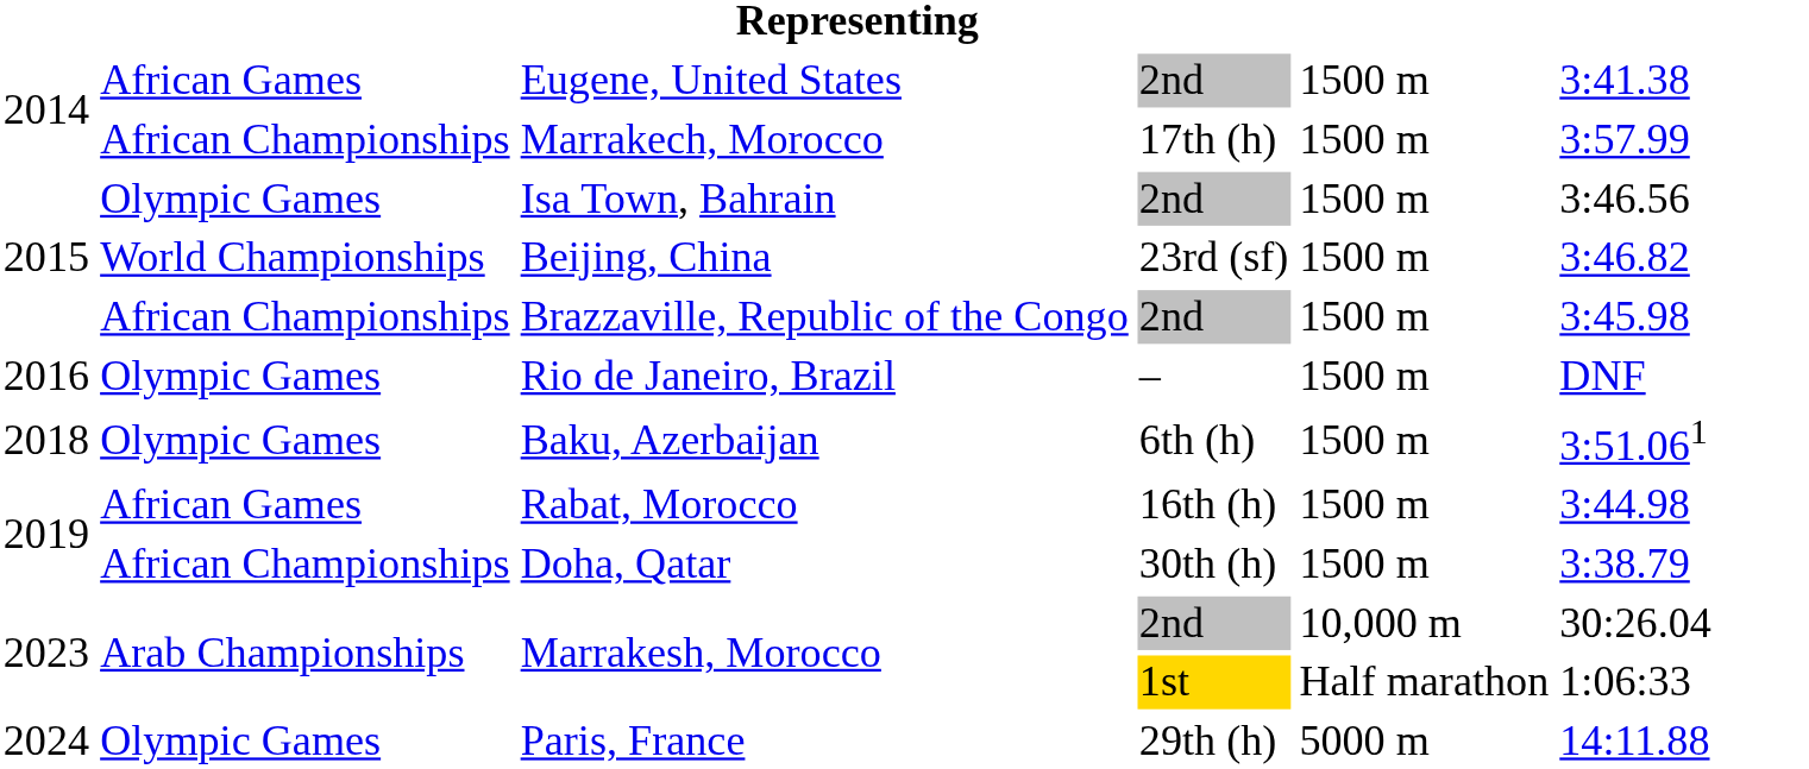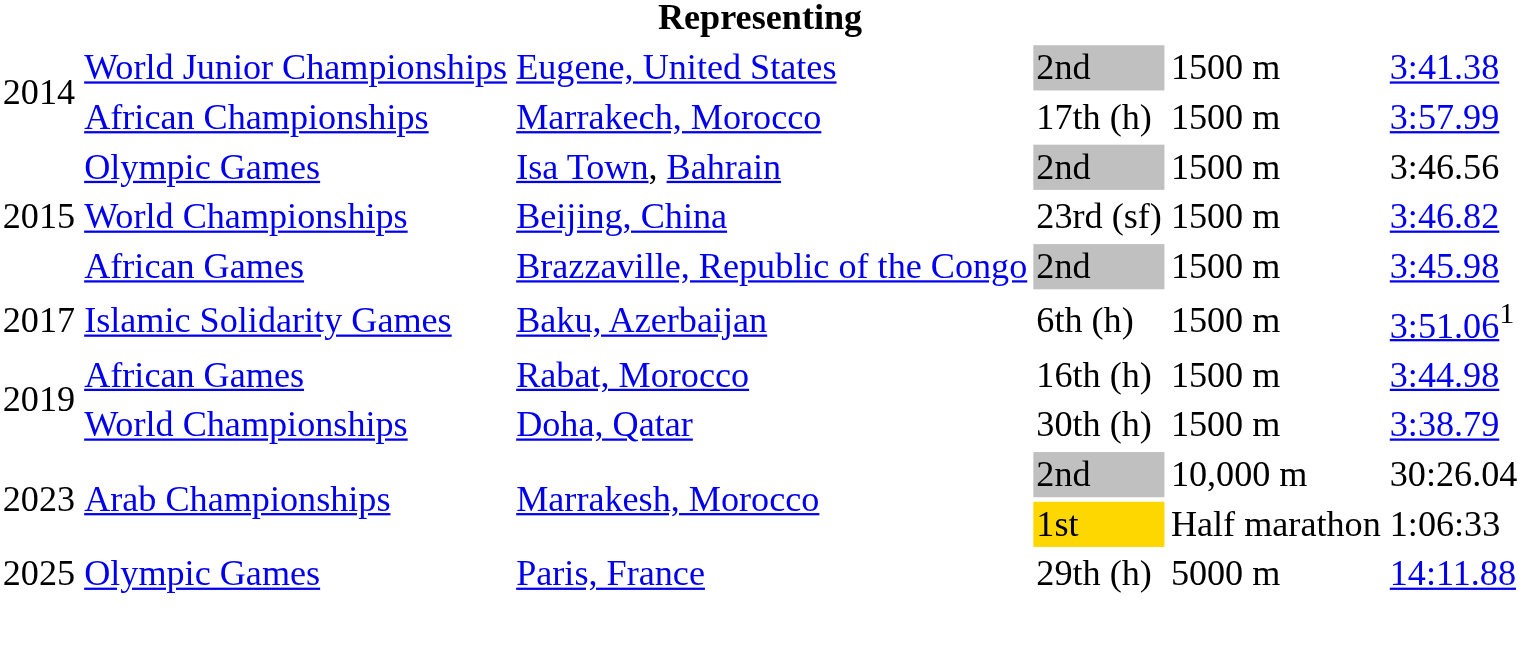Eugene, United States | column 2: African Games -> World Junior Championships
Brazzaville, Republic of the Congo | column 2: African Championships -> African Games
- row: 2016 | Olympic Games | Rio de Janeiro, Brazil | – | 1500 m | DNF
Baku, Azerbaijan | column 1: 2018 -> 2017
Baku, Azerbaijan | column 2: Olympic Games -> Islamic Solidarity Games
Doha, Qatar | column 2: African Championships -> World Championships
Paris, France | column 1: 2024 -> 2025
